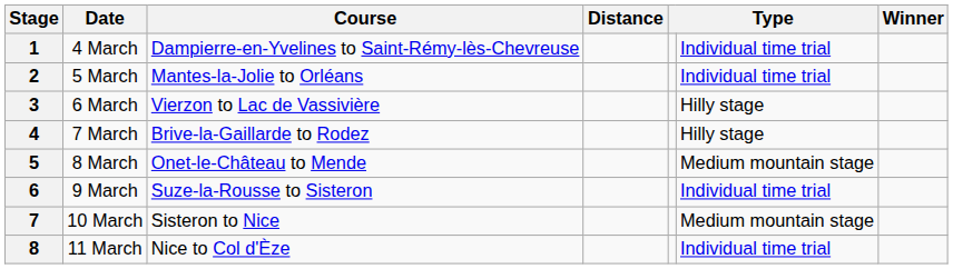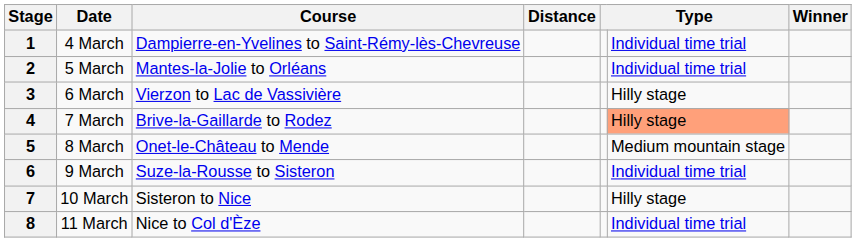4 | column 6: no background -> lightsalmon background
7 | column 6: Medium mountain stage -> Hilly stage
